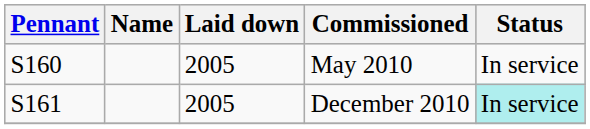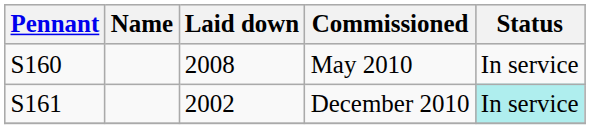May 2010 | Laid down: 2005 -> 2008
December 2010 | Laid down: 2005 -> 2002
